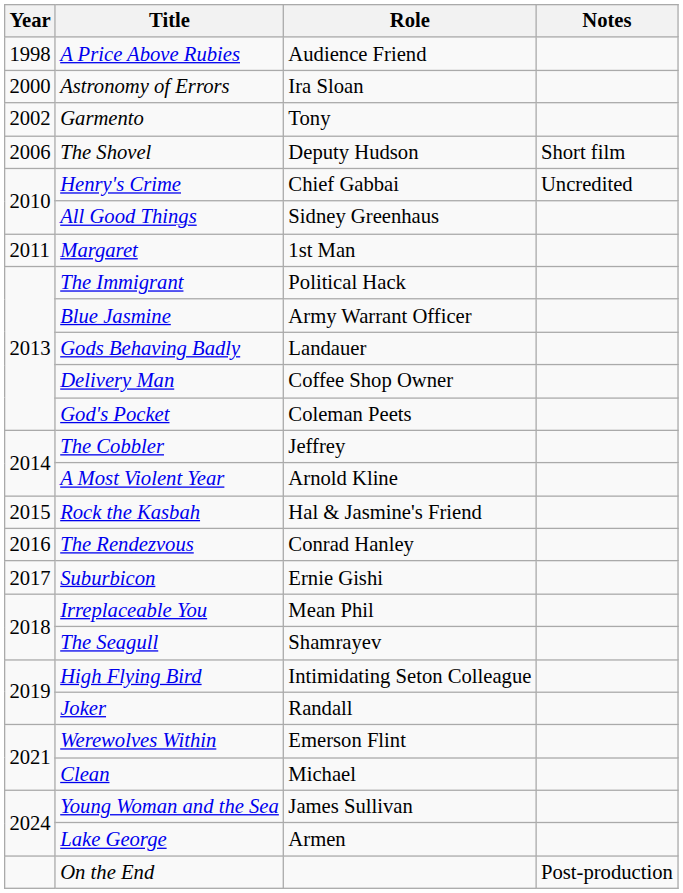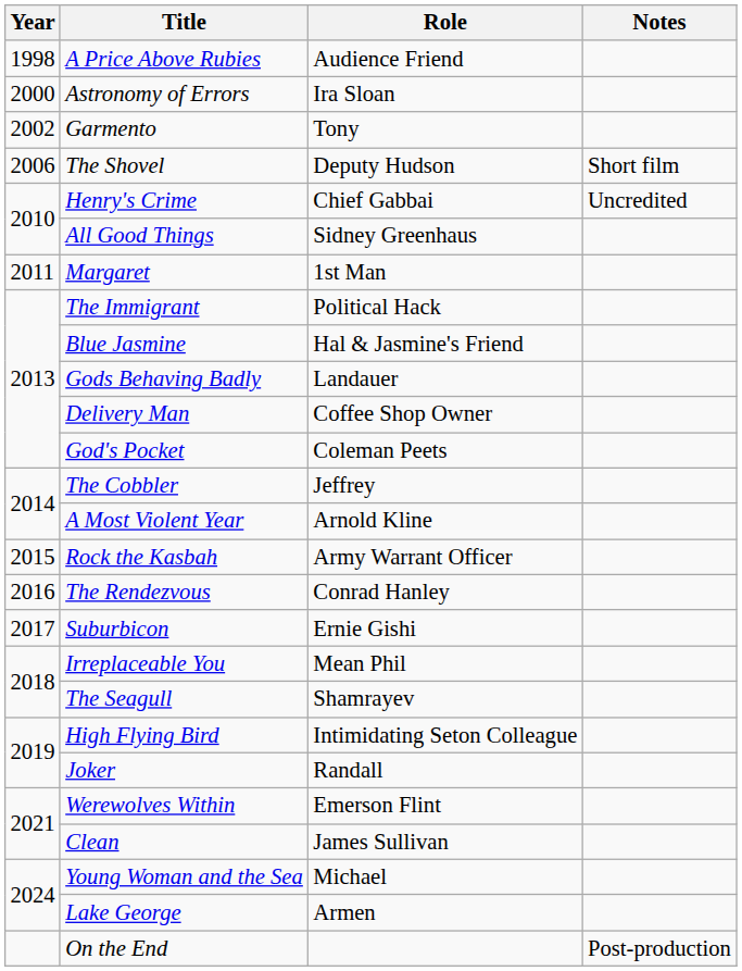Blue Jasmine | Role: Army Warrant Officer -> Hal & Jasmine's Friend
Rock the Kasbah | Role: Hal & Jasmine's Friend -> Army Warrant Officer
Clean | Role: Michael -> James Sullivan
Young Woman and the Sea | Role: James Sullivan -> Michael
